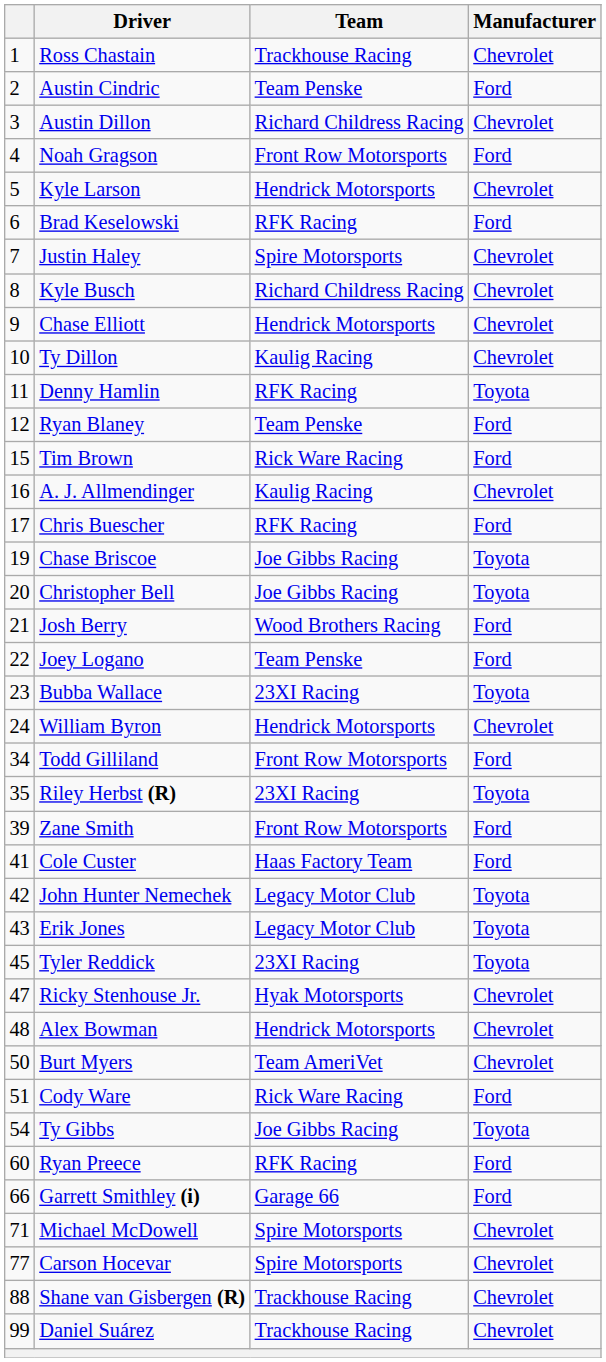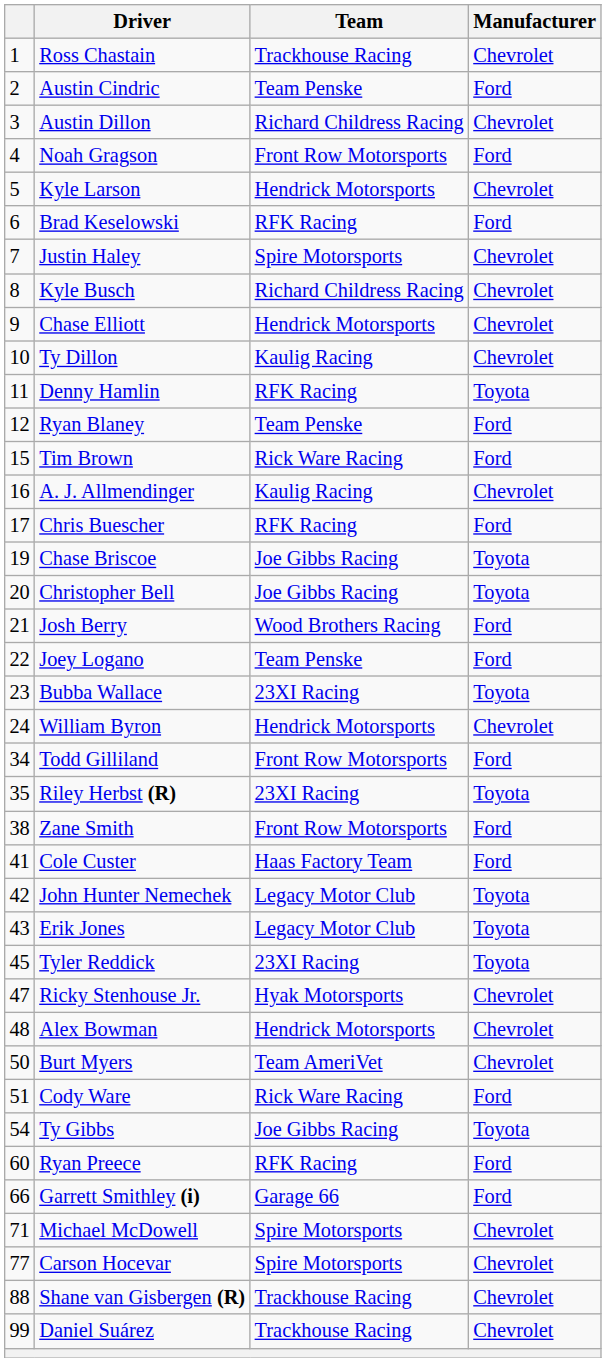Zane Smith | column 1: 39 -> 38
